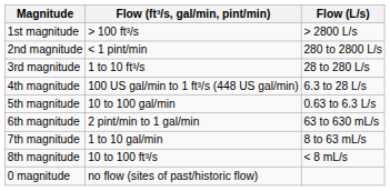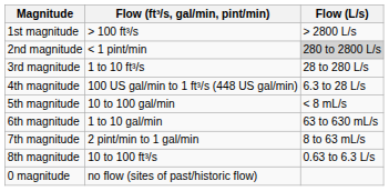2nd magnitude | Flow (L/s): no background -> lightgrey background
5th magnitude | Flow (L/s): 0.63 to 6.3 L/s -> < 8 mL/s
6th magnitude | Flow (ft³/s, gal/min, pint/min): 2 pint/min to 1 gal/min -> 1 to 10 gal/min
7th magnitude | Flow (ft³/s, gal/min, pint/min): 1 to 10 gal/min -> 2 pint/min to 1 gal/min
8th magnitude | Flow (L/s): < 8 mL/s -> 0.63 to 6.3 L/s
